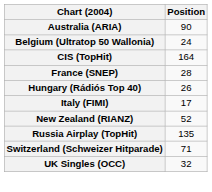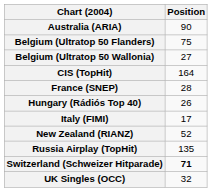+ row: Belgium (Ultratop 50 Flanders) | 75
Belgium (Ultratop 50 Wallonia) | Position: 24 -> 27
Switzerland (Schweizer Hitparade) | Position: normal -> bold
